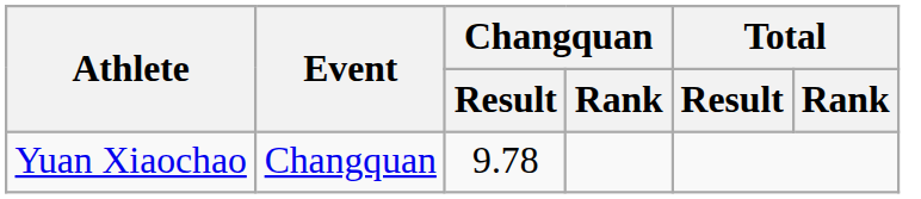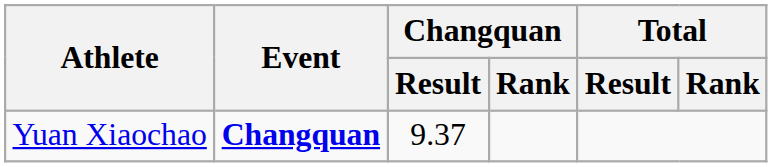Yuan Xiaochao | Event: normal -> bold
Yuan Xiaochao | Changquan / Result: 9.78 -> 9.37
